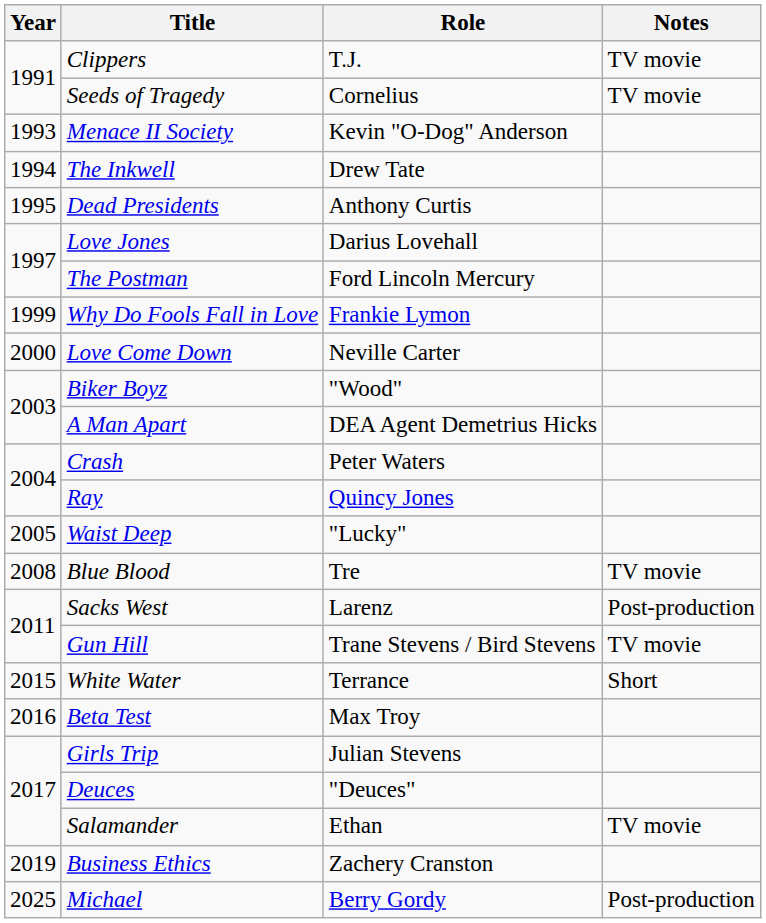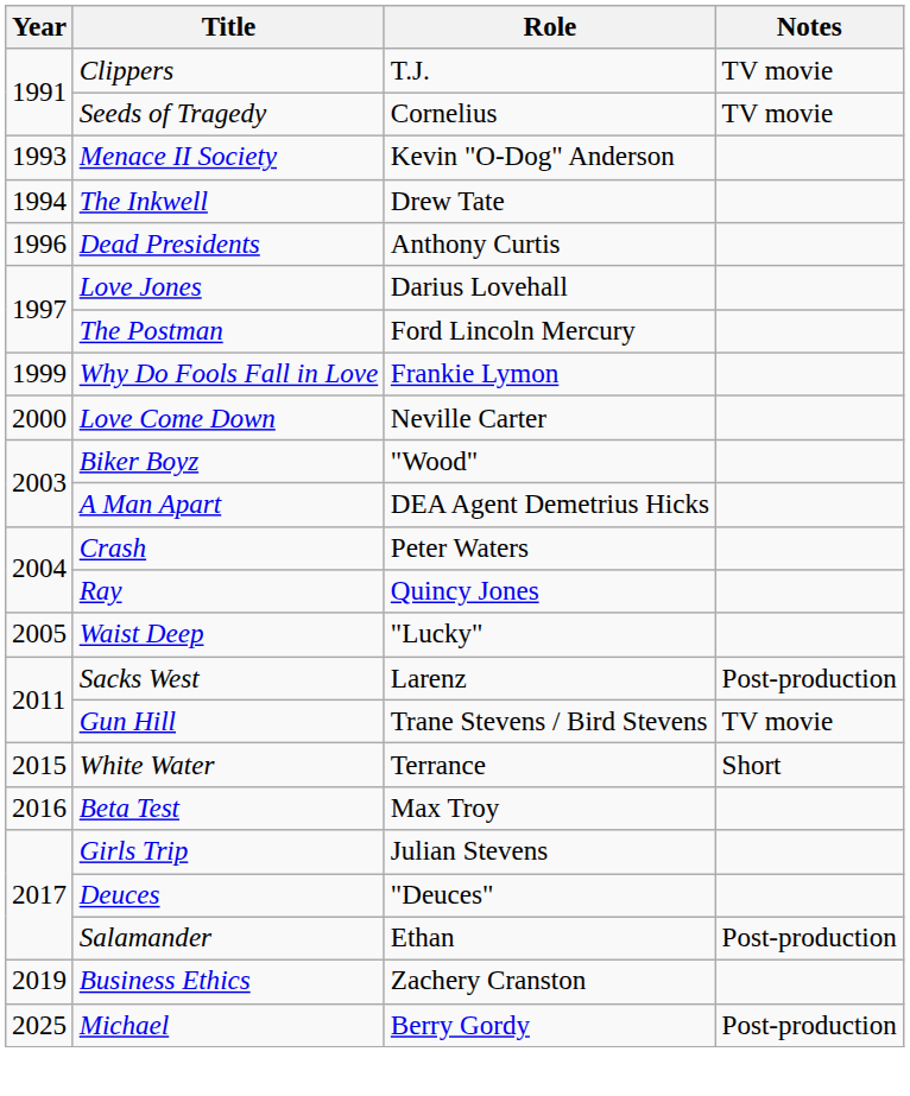Dead Presidents | Year: 1995 -> 1996
- row: 2008 | Blue Blood | Tre | TV movie
Salamander | Notes: TV movie -> Post-production
